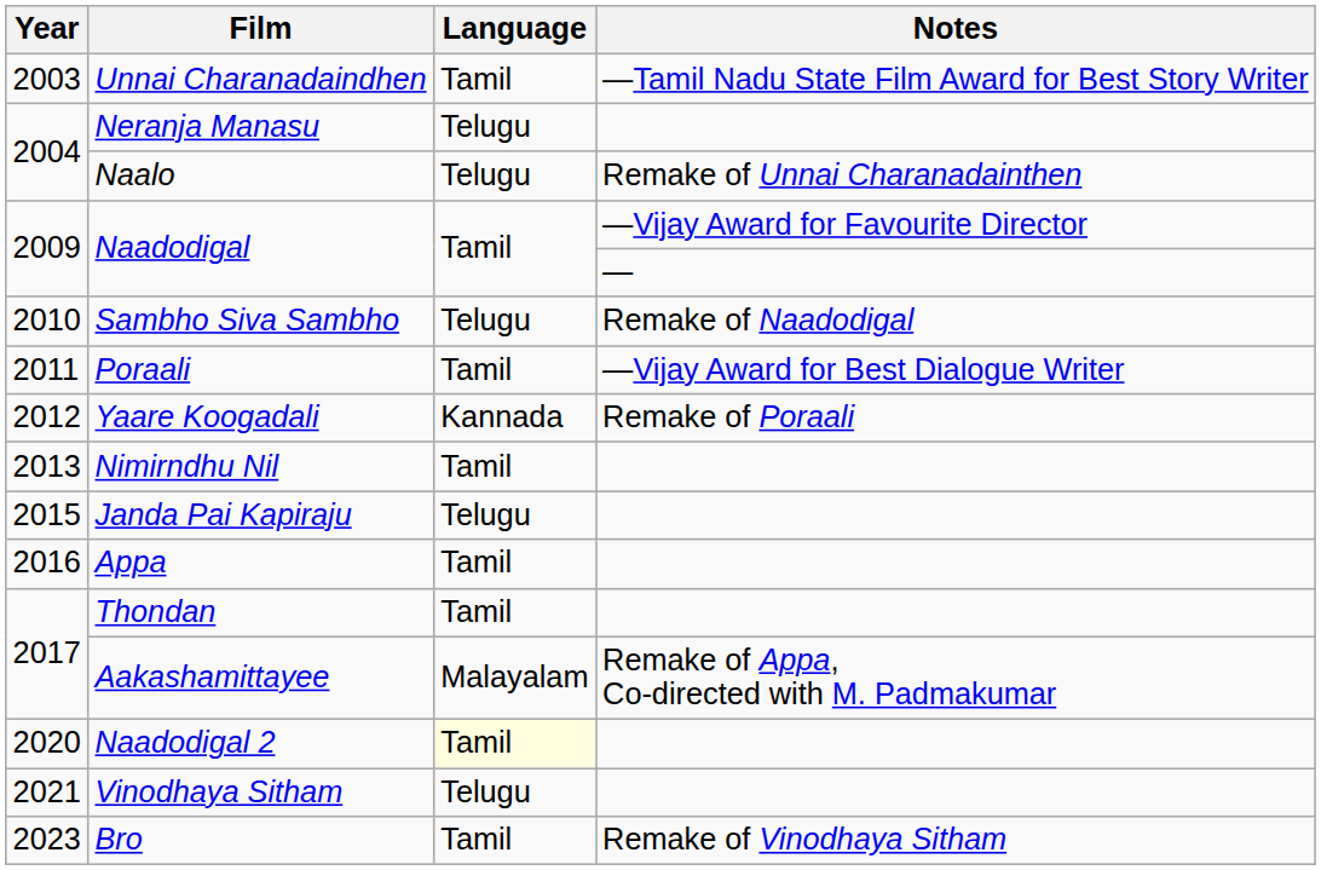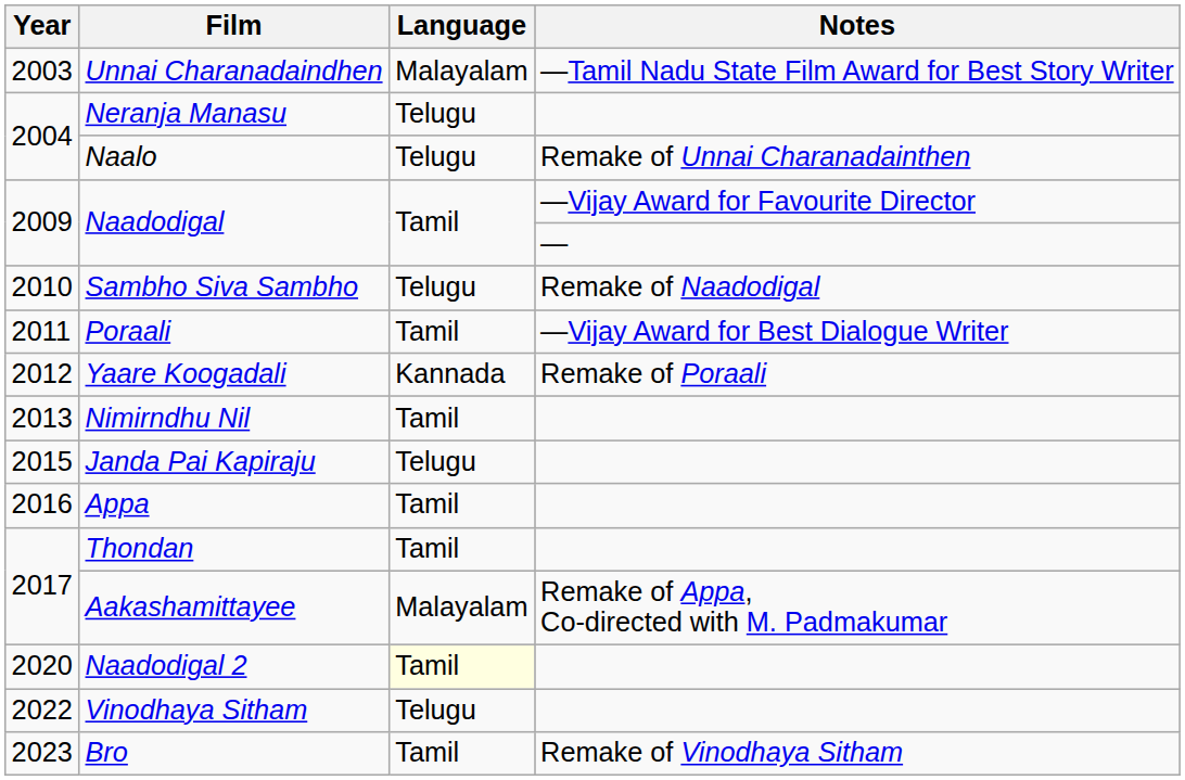Unnai Charanadaindhen | Language: Tamil -> Malayalam
Vinodhaya Sitham | Year: 2021 -> 2022
